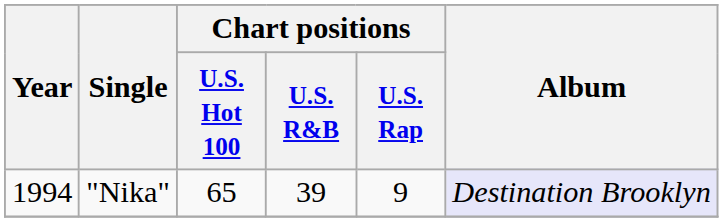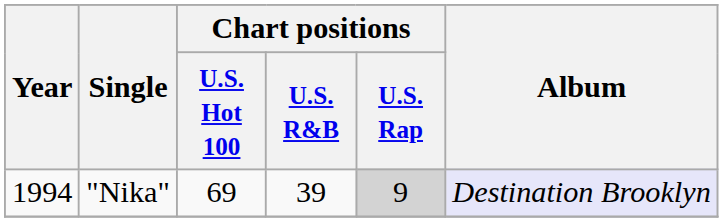"Nika" | Chart positions / U.S. Hot 100: 65 -> 69
"Nika" | Chart positions / U.S. Rap: no background -> lightgrey background
